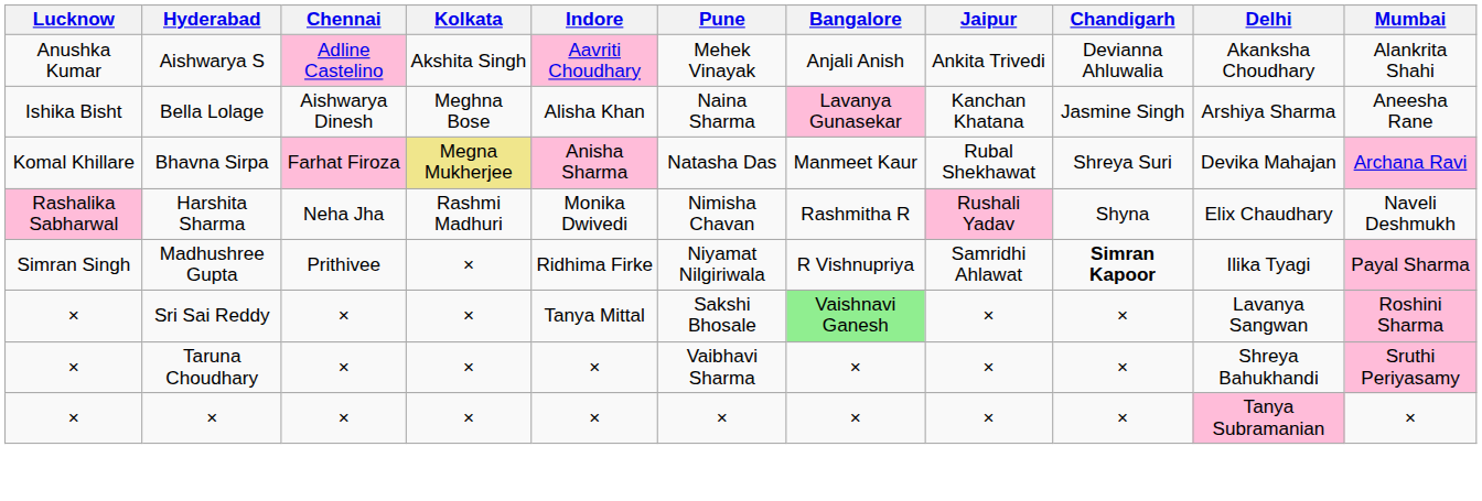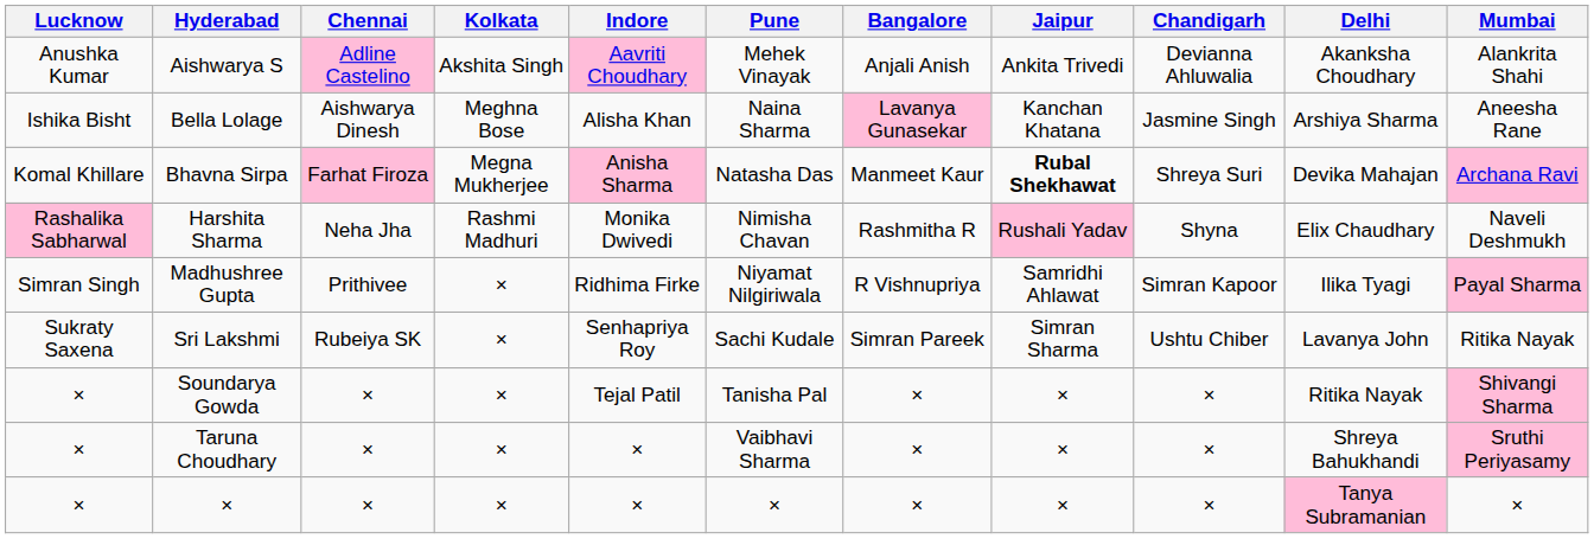Bhavna Sirpa | Kolkata: khaki background -> no background
Bhavna Sirpa | Jaipur: normal -> bold
Madhushree Gupta | Chandigarh: bold -> normal
+ row: Sukraty Saxena | Sri Lakshmi | Rubeiya SK | × | Senhapriya Roy | Sachi Kudale | Simran Pareek | Simran Sharma | Ushtu Chiber | Lavanya John | Ritika Nayak
- row: × | Sri Sai Reddy | × | × | Tanya Mittal | Sakshi Bhosale | Vaishnavi Ganesh | × | × | Lavanya Sangwan | Roshini Sharma
+ row: × | Soundarya Gowda | × | × | Tejal Patil | Tanisha Pal | × | × | × | Ritika Nayak | Shivangi Sharma
